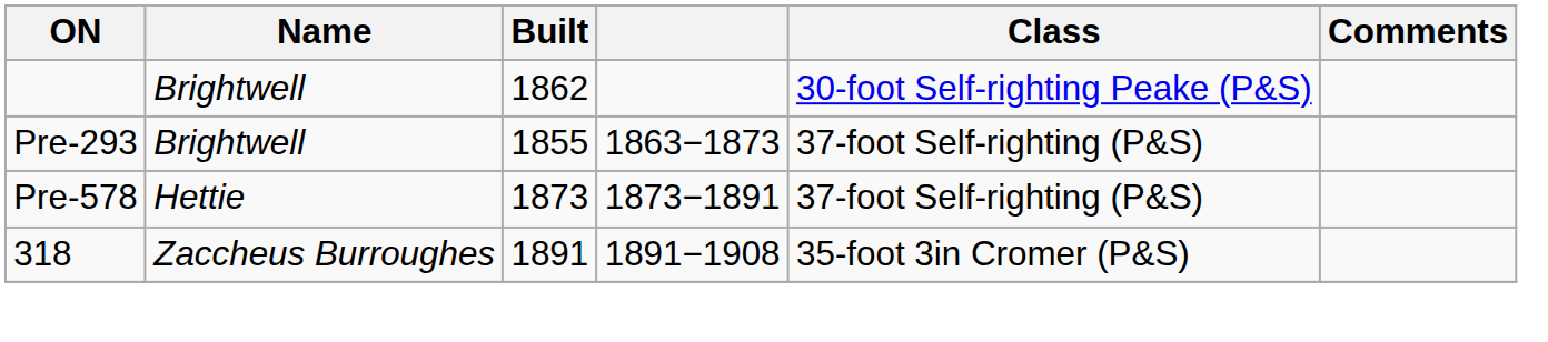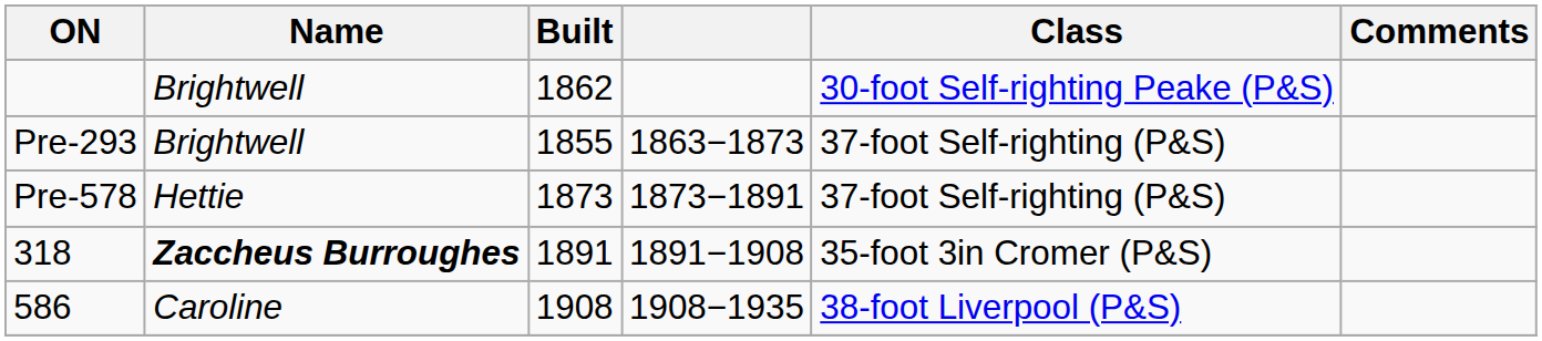318 | Name: normal -> bold
+ row: 586 | Caroline | 1908 | 1908−1935 | 38-foot Liverpool (P&S)
